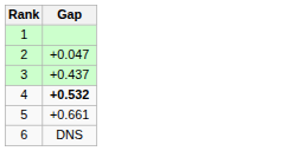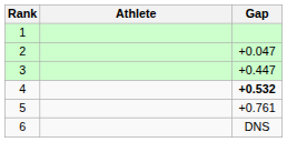+ column: Athlete
3 | Gap: +0.437 -> +0.447
5 | Gap: +0.661 -> +0.761
